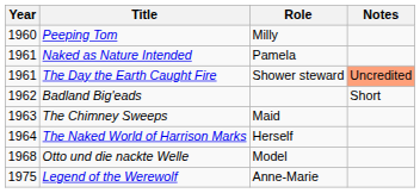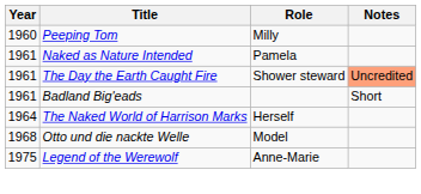Badland Big'eads | Year: 1962 -> 1961
- row: 1963 | The Chimney Sweeps | Maid
